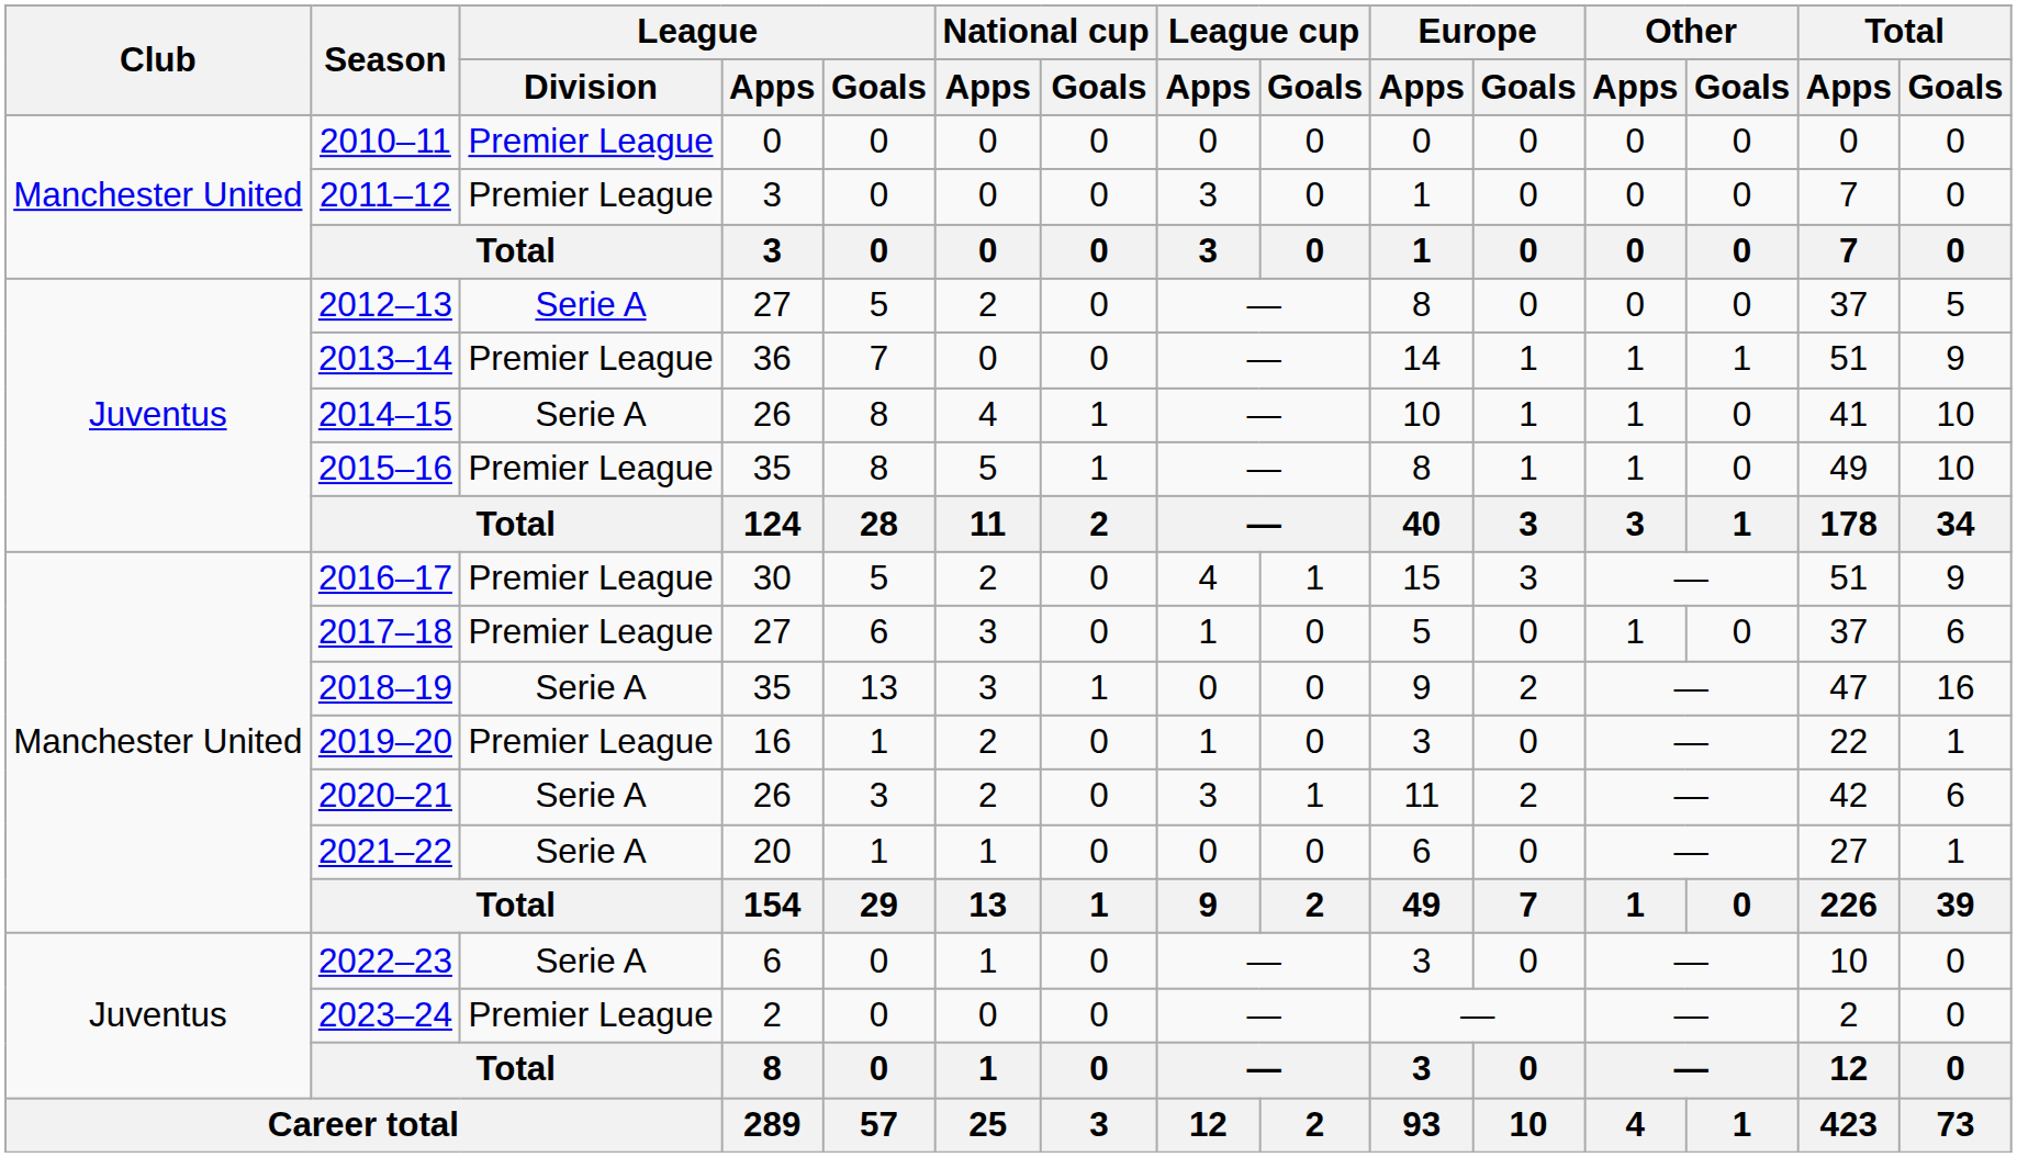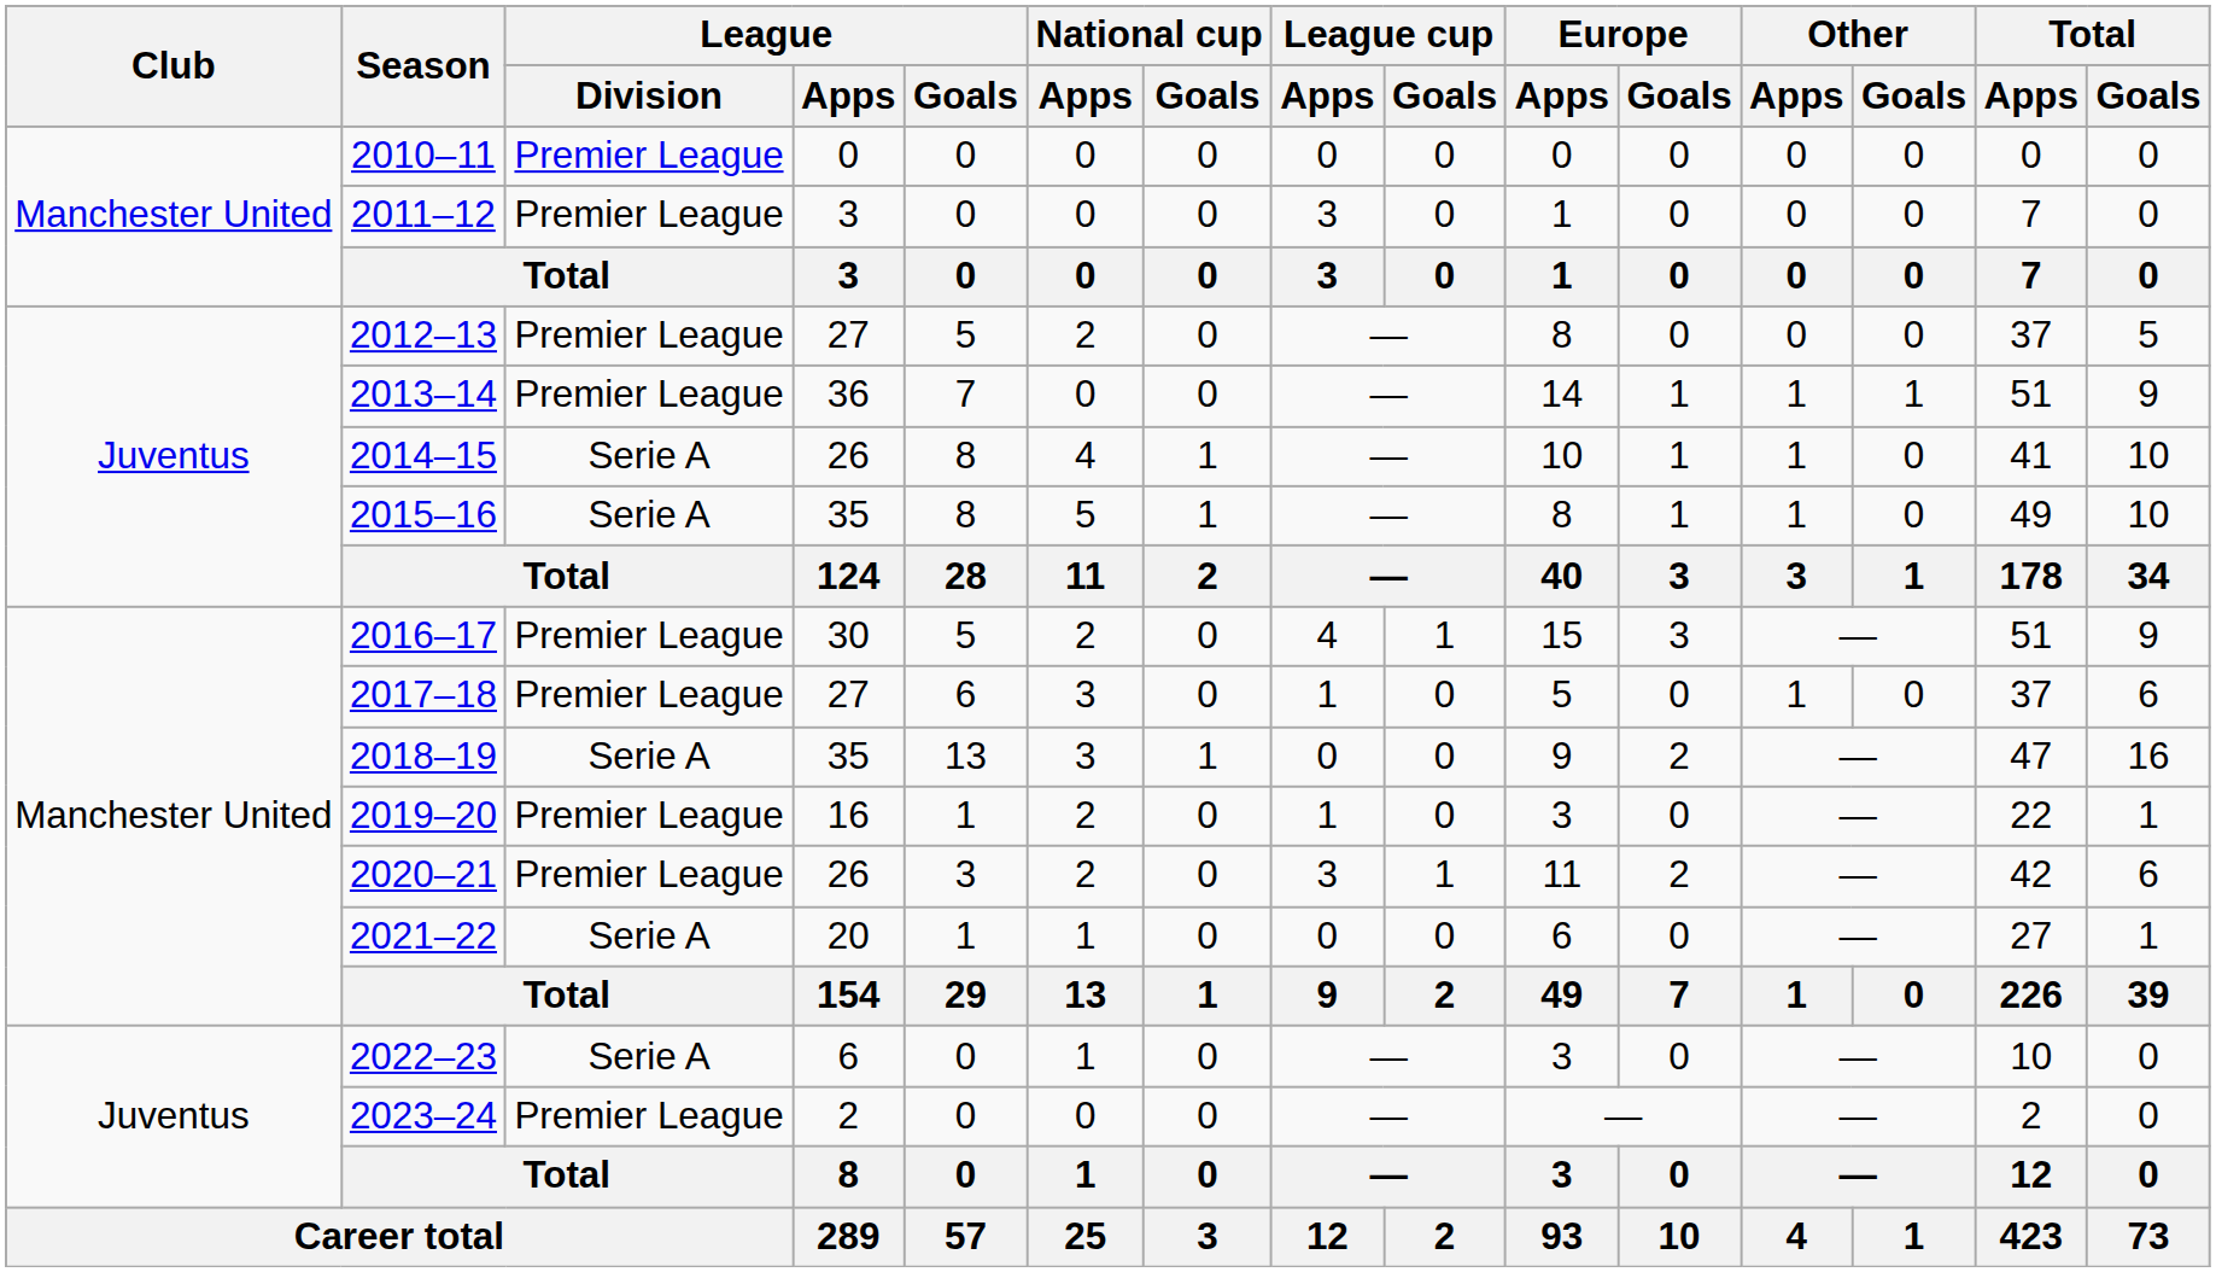2012–13 | League / Division: Serie A -> Premier League
2015–16 | League / Division: Premier League -> Serie A
2020–21 | League / Division: Serie A -> Premier League
